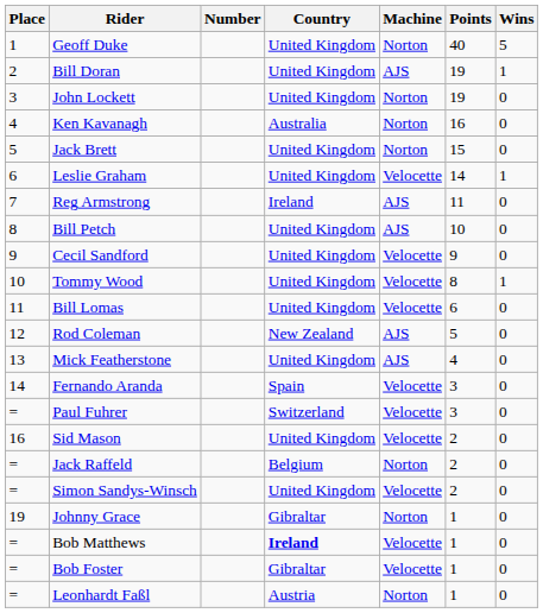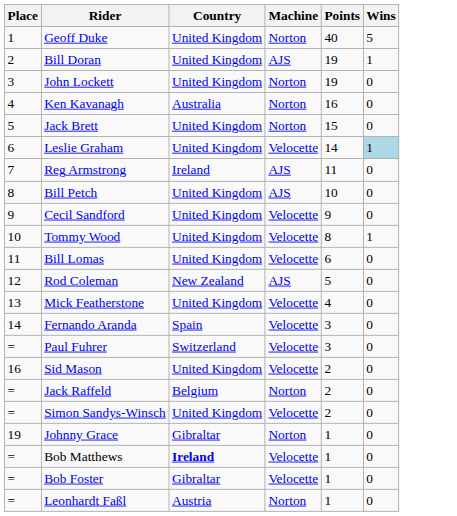- column: Number
Leslie Graham | Wins: no background -> lightblue background
Mick Featherstone | Machine: AJS -> Velocette
